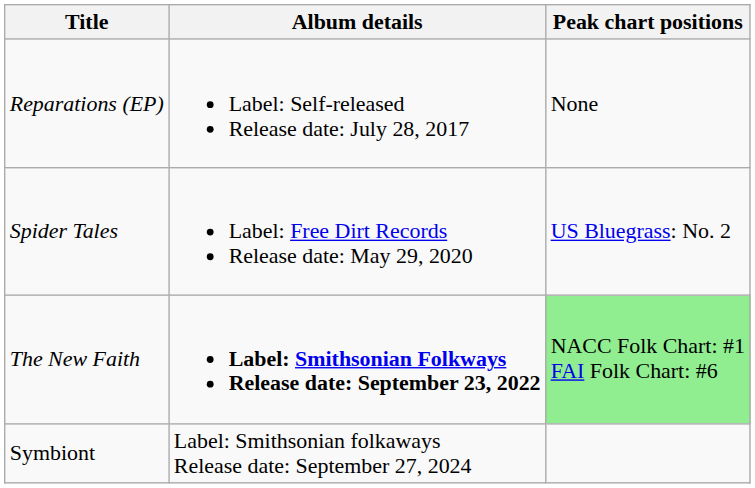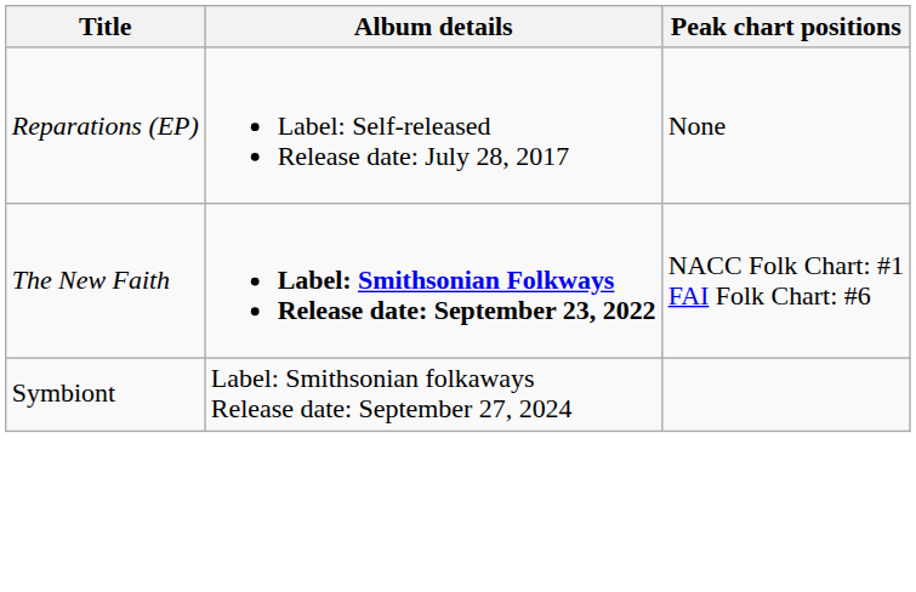- row: Spider Tales | Label: Free Dirt Records Release date: May 29, 2020 | US Bluegrass: No. 2
The New Faith | Peak chart positions: lightgreen background -> no background
